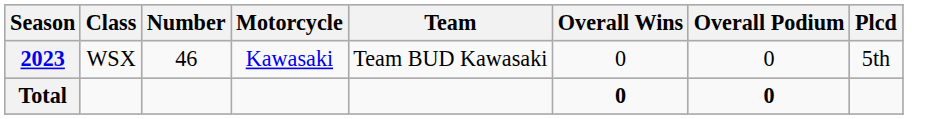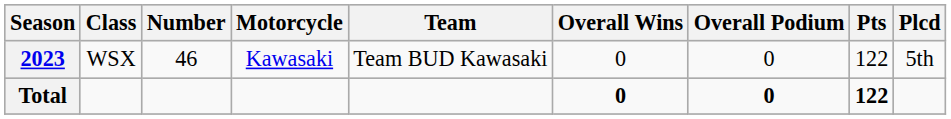+ column: Pts | 122 | 122
